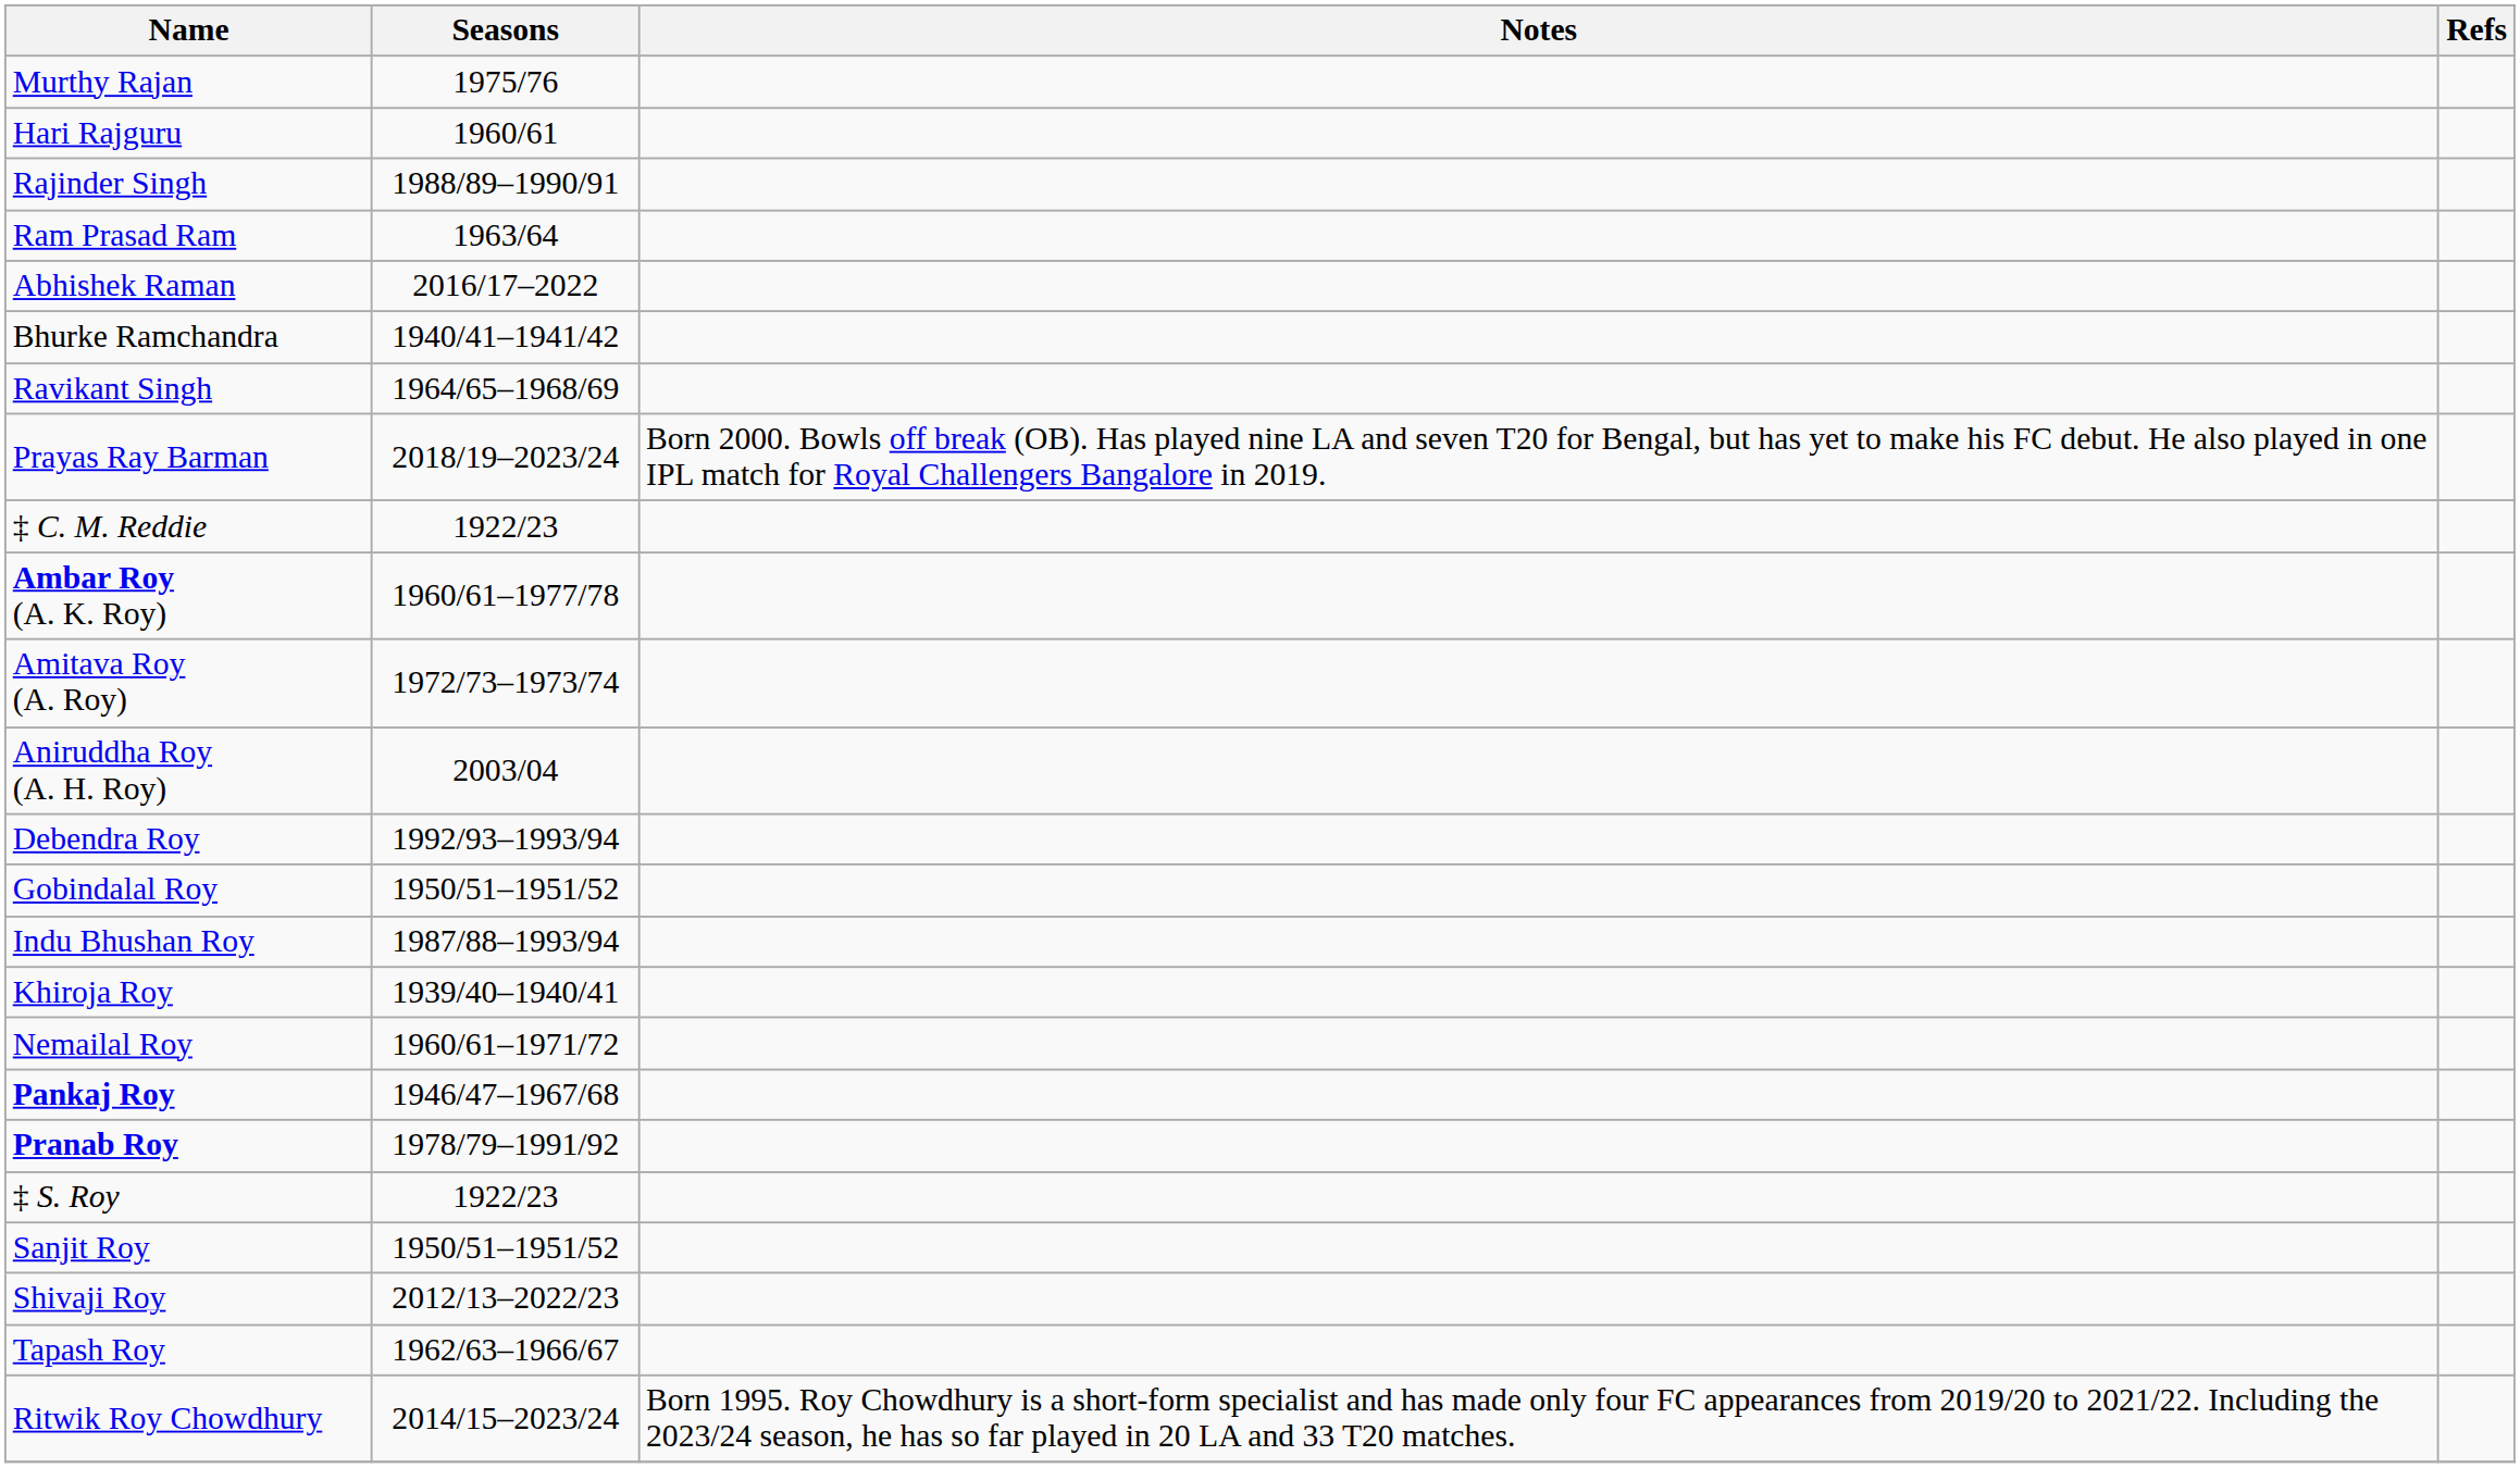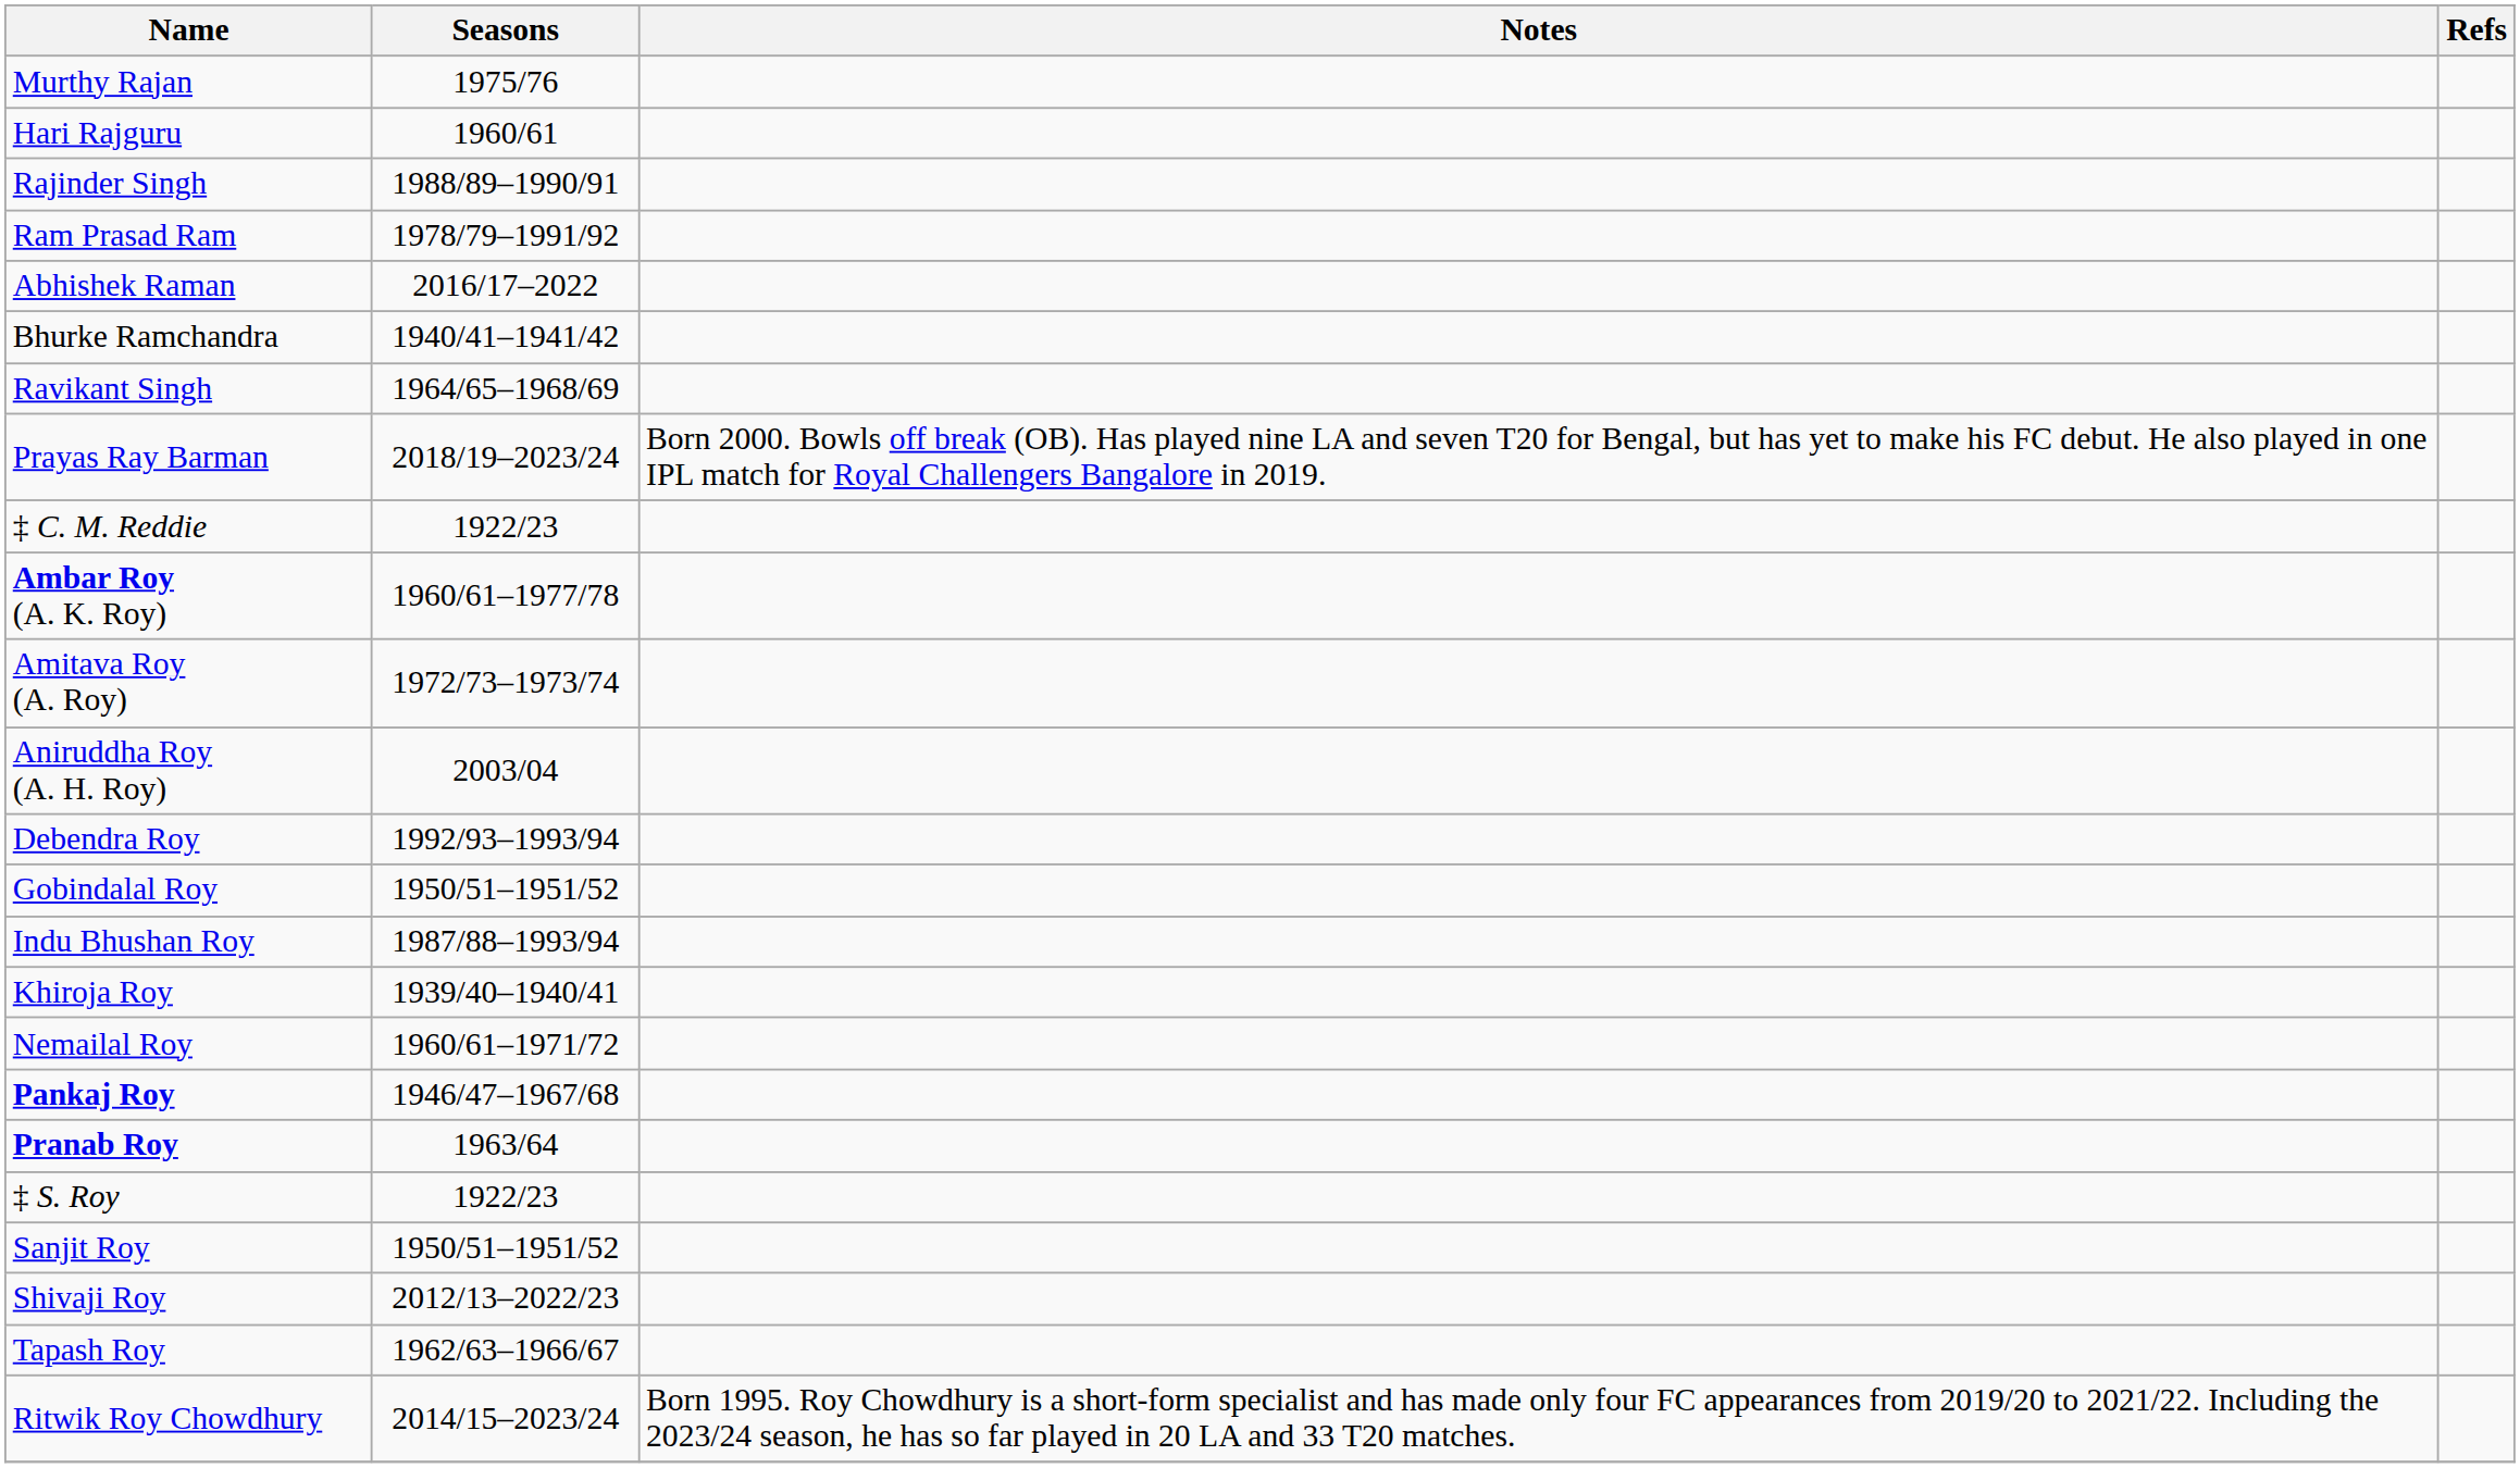Ram Prasad Ram | Seasons: 1963/64 -> 1978/79–1991/92
Pranab Roy | Seasons: 1978/79–1991/92 -> 1963/64
